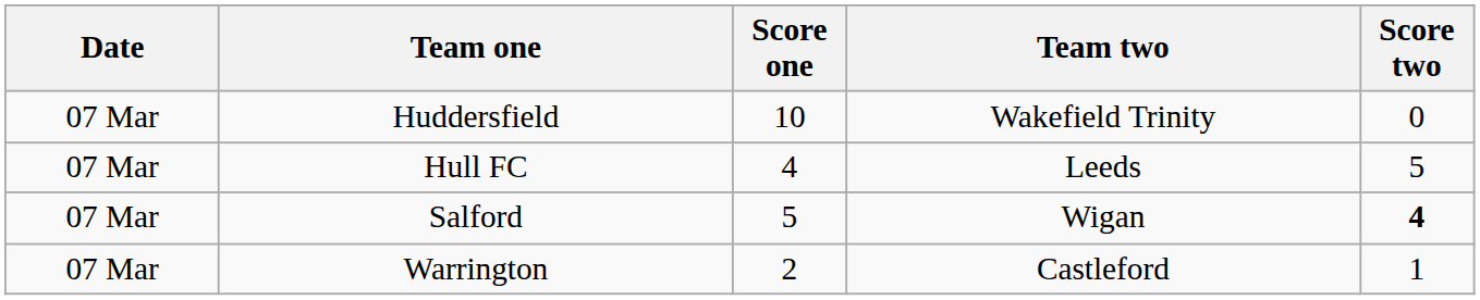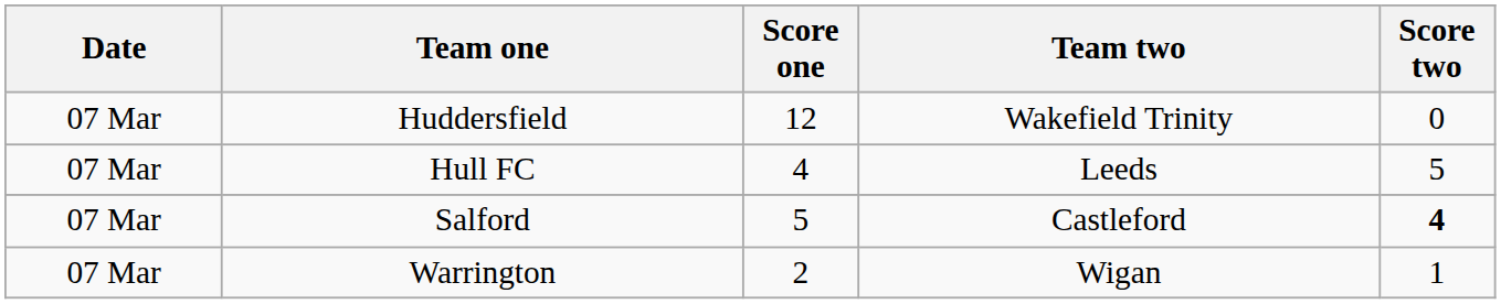Huddersfield | Score one: 10 -> 12
Salford | Team two: Wigan -> Castleford
Warrington | Team two: Castleford -> Wigan
